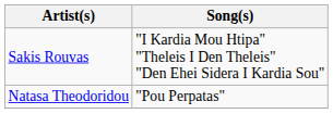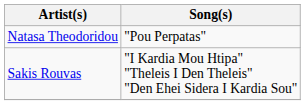rows swapped: Natasa Theodoridou <-> Sakis Rouvas
